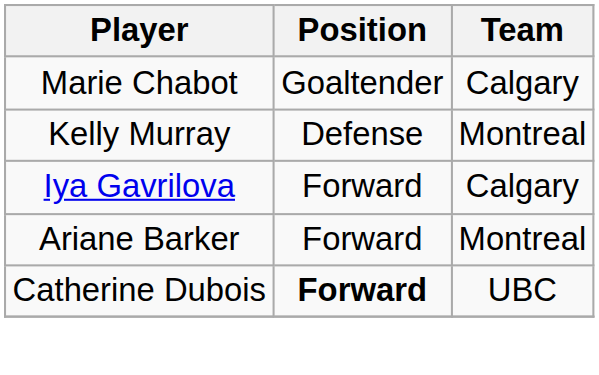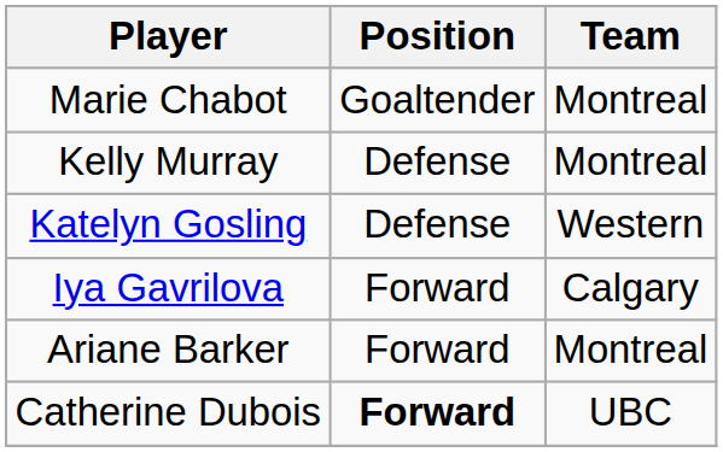Marie Chabot | Team: Calgary -> Montreal
+ row: Katelyn Gosling | Defense | Western
